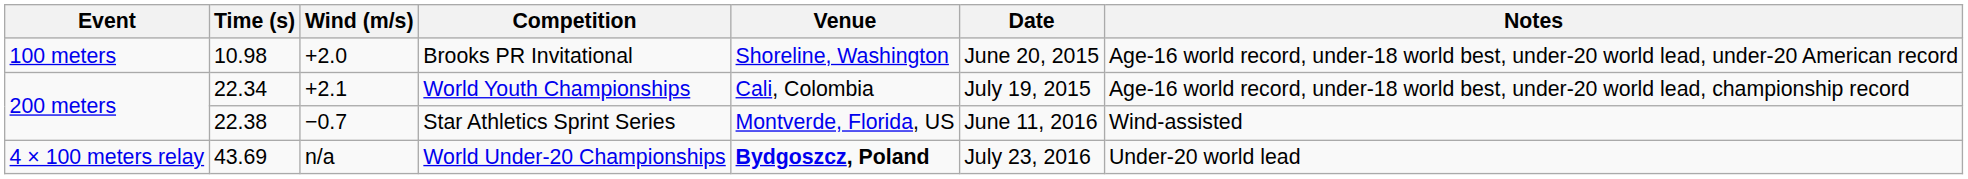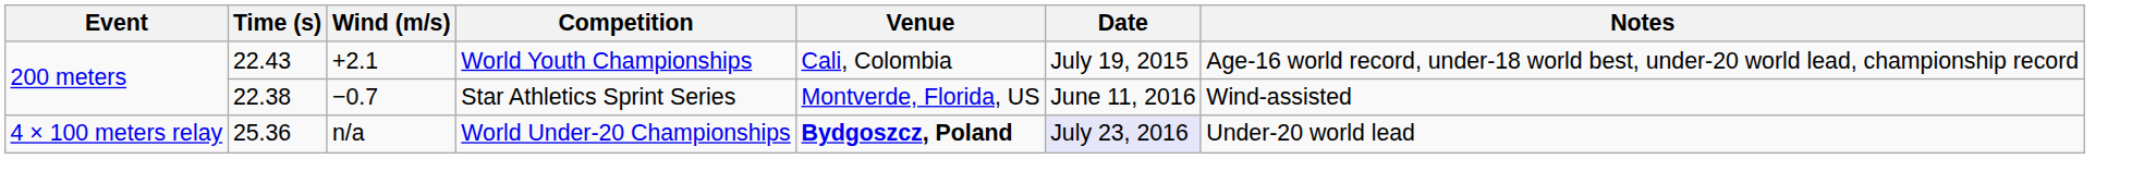- row: 100 meters | 10.98 | +2.0 | Brooks PR Invitational | Shoreline, Washington | June 20, 2015 | Age-16 world record, under-18 world best, under-20 world lead, under-20 American record
World Youth Championships | Time (s): 22.34 -> 22.43
World Under-20 Championships | Time (s): 43.69 -> 25.36
World Under-20 Championships | Date: no background -> lavender background
